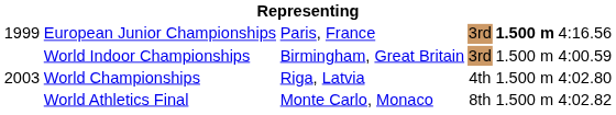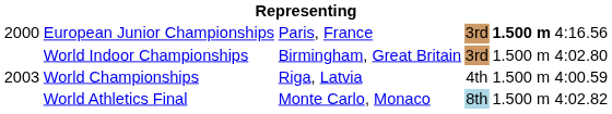European Junior Championships | column 1: 1999 -> 2000
World Indoor Championships | column 6: 4:00.59 -> 4:02.80
World Championships | column 6: 4:02.80 -> 4:00.59
World Athletics Final | column 4: no background -> lightblue background
